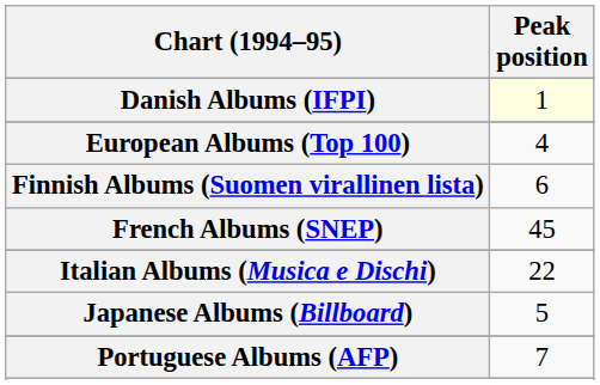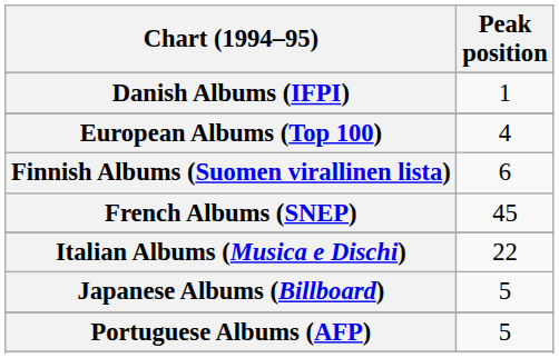Danish Albums (IFPI) | Peak position: lightyellow background -> no background
Portuguese Albums (AFP) | Peak position: 7 -> 5
